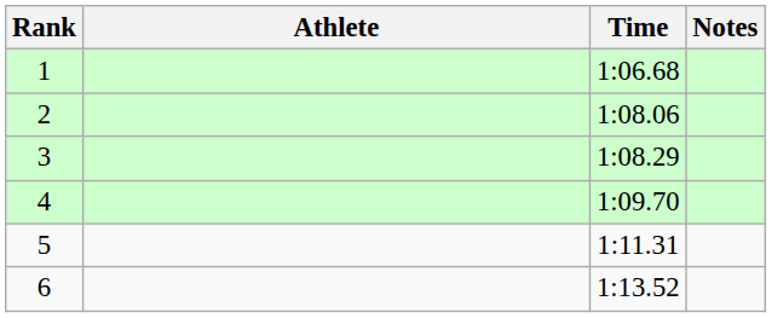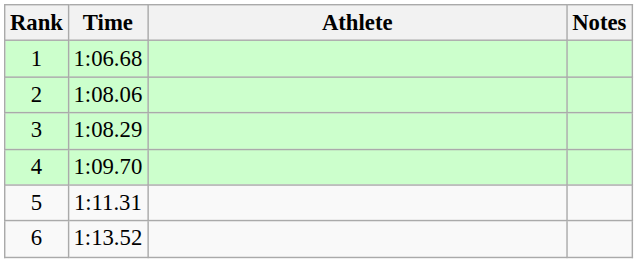columns swapped: Athlete <-> Time
